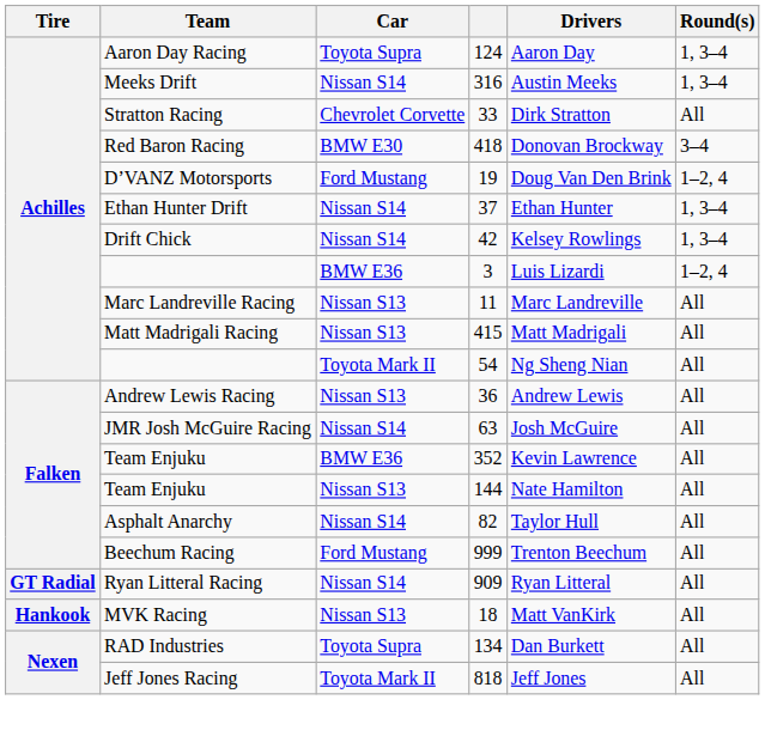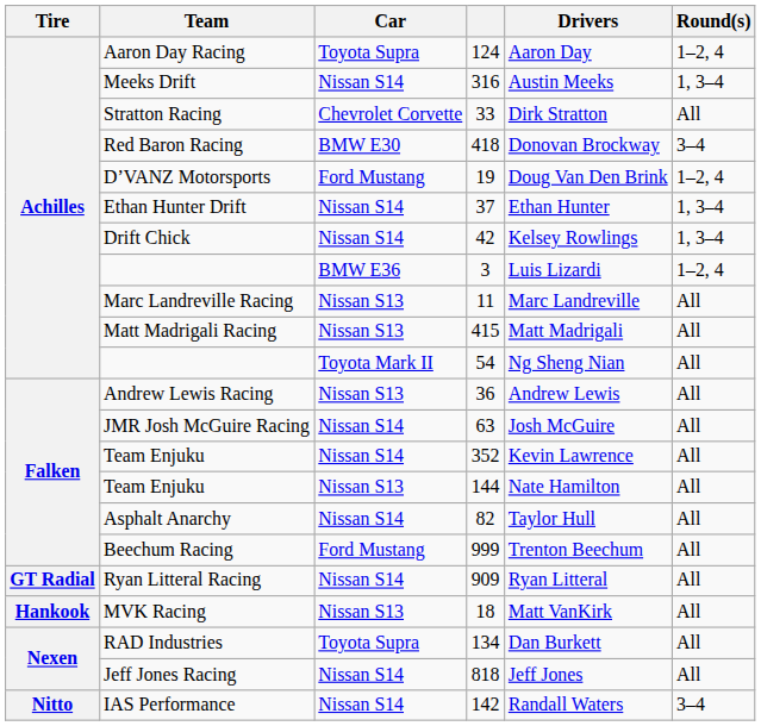Aaron Day Racing | Round(s): 1, 3–4 -> 1–2, 4
Team Enjuku / 352 | Car: BMW E36 -> Nissan S14
Jeff Jones Racing | Car: Toyota Mark II -> Nissan S14
+ row: Nitto | IAS Performance | Nissan S14 | 142 | Randall Waters | 3–4
